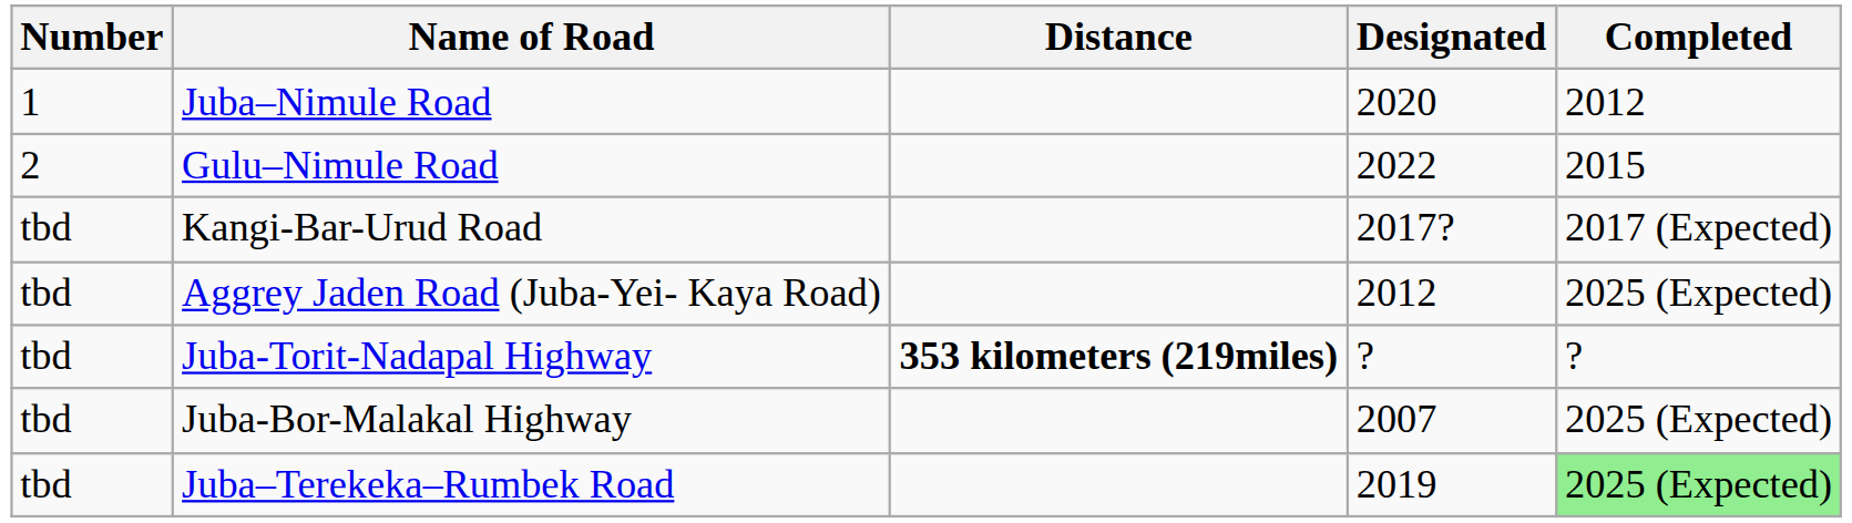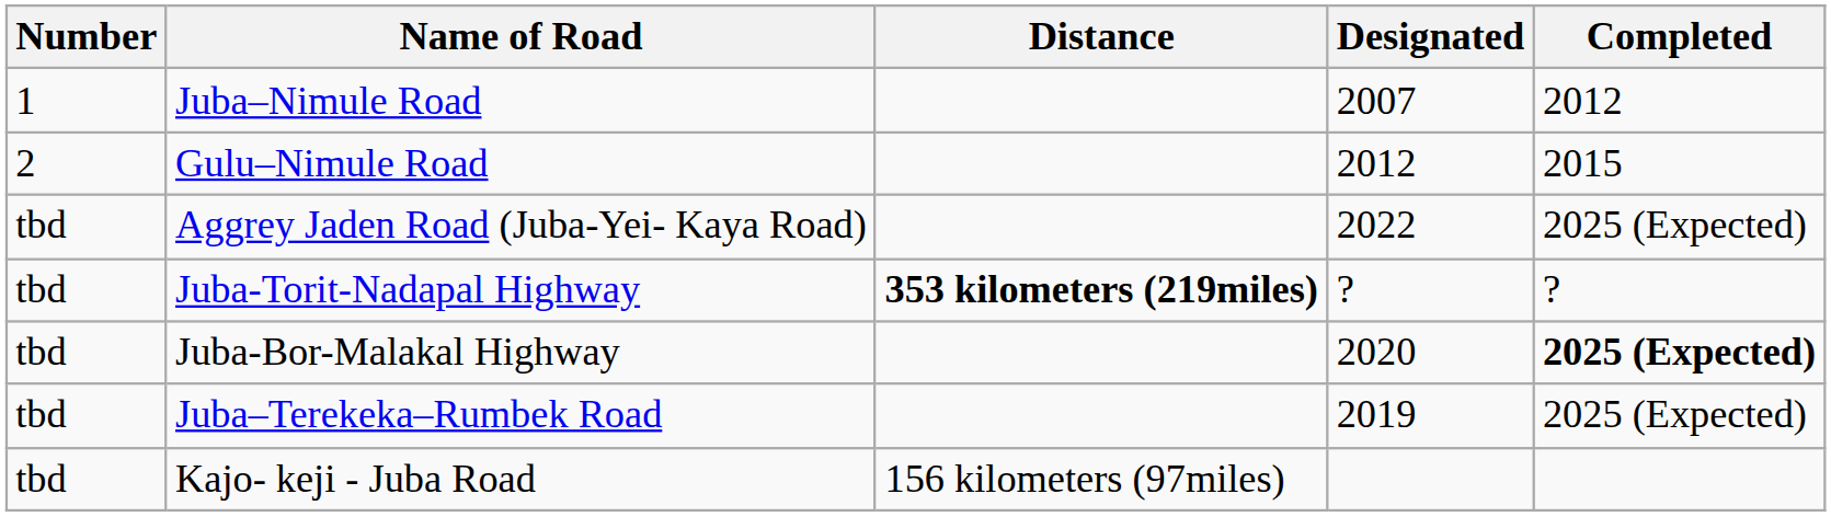Juba–Nimule Road | Designated: 2020 -> 2007
Gulu–Nimule Road | Designated: 2022 -> 2012
- row: tbd | Kangi-Bar-Urud Road | 2017? | 2017 (Expected)
Aggrey Jaden Road (Juba-Yei- Kaya Road) | Designated: 2012 -> 2022
Juba-Bor-Malakal Highway | Designated: 2007 -> 2020
Juba-Bor-Malakal Highway | Completed: normal -> bold
Juba–Terekeka–Rumbek Road | Completed: lightgreen background -> no background
+ row: tbd | Kajo- keji - Juba Road | 156 kilometers (97miles)
